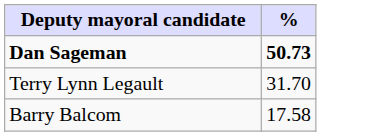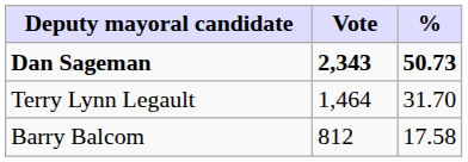+ column: Vote | 2,343 | 1,464 | 812
